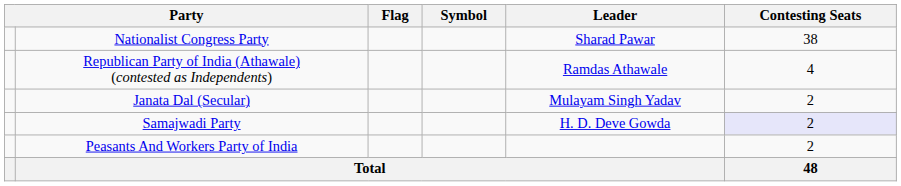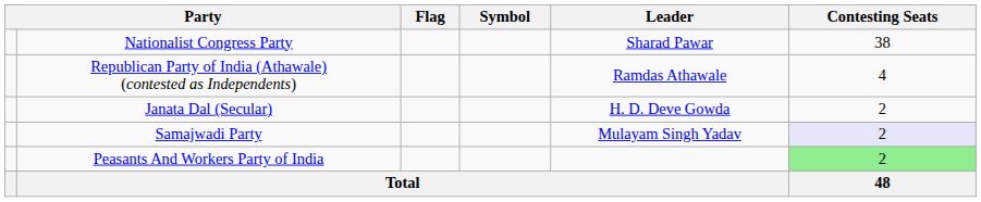Janata Dal (Secular) | Leader: Mulayam Singh Yadav -> H. D. Deve Gowda
Samajwadi Party | Leader: H. D. Deve Gowda -> Mulayam Singh Yadav
Peasants And Workers Party of India | Contesting Seats: no background -> lightgreen background
